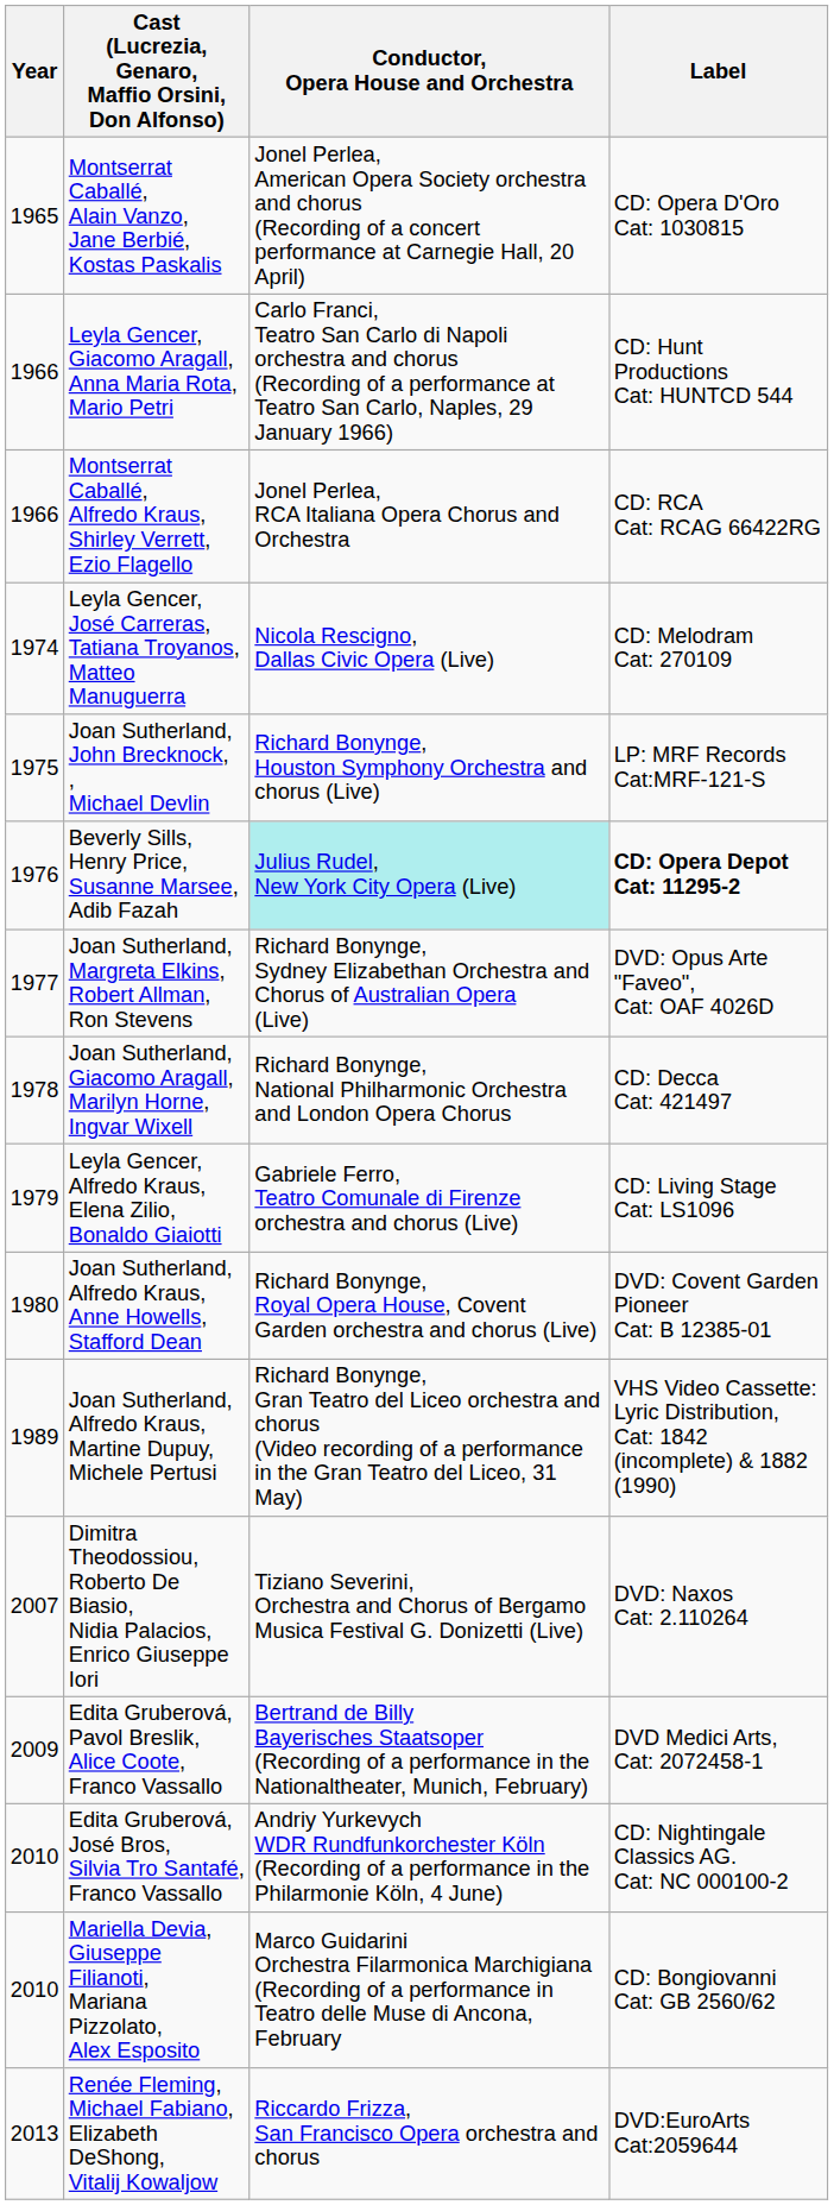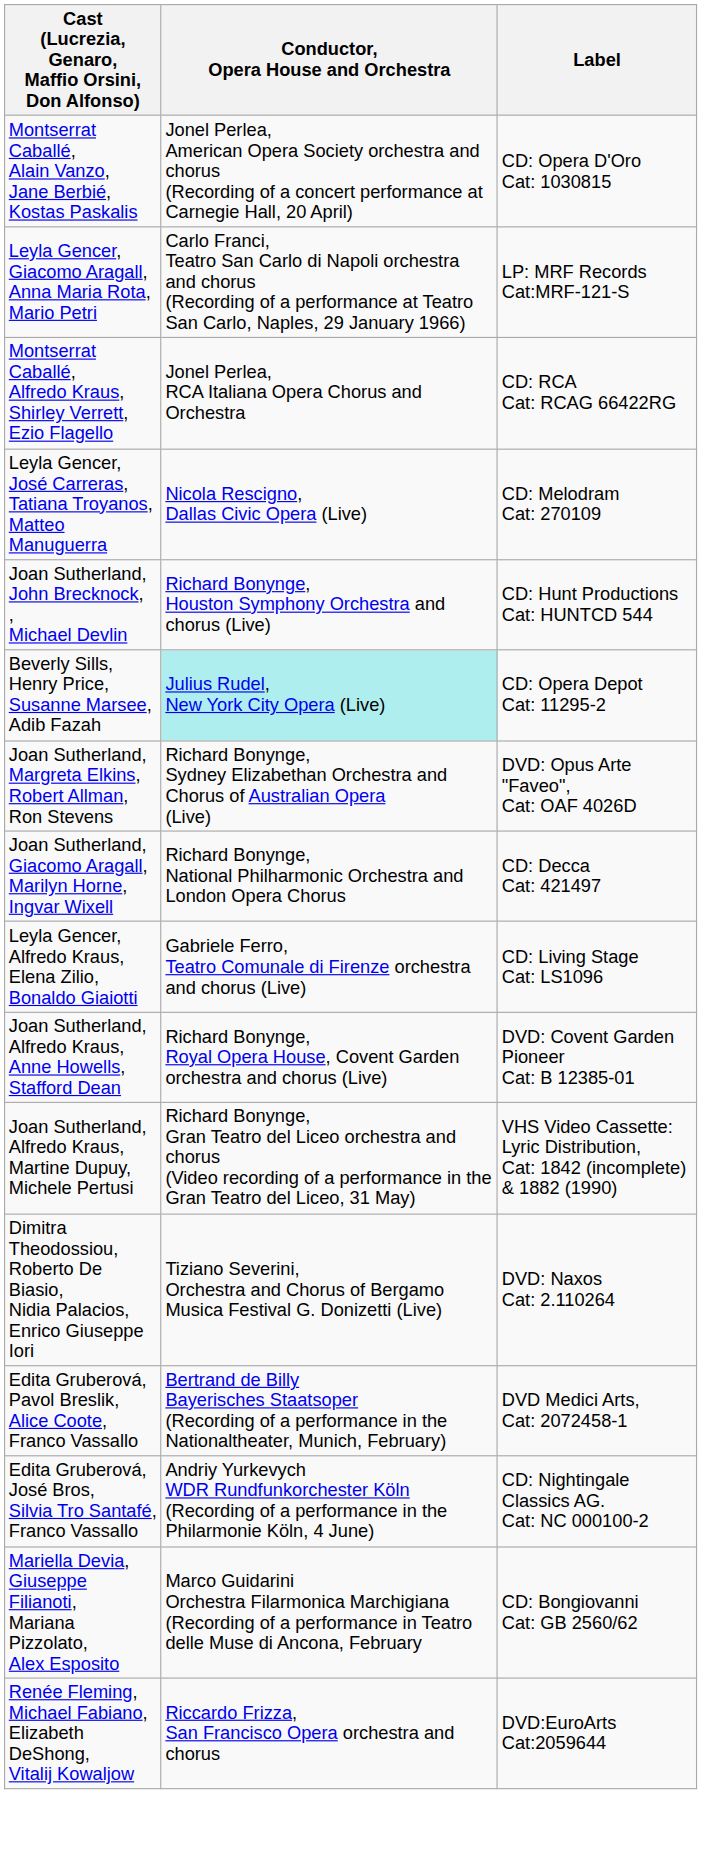- column: Year | 1965 | 1966 | 1966 | 1974 | 1975 | 1976 | 1977 | 1978 | 1979 | 1980 | 1989 | 2007 | 2009 | 2010 | 2010 | 2013
Leyla Gencer, Giacomo Aragall, Anna Maria Rota, Mario Petri | Label: CD: Hunt Productions Cat: HUNTCD 544 -> LP: MRF Records Cat:MRF-121-S
Joan Sutherland, John Brecknock, , Michael Devlin | Label: LP: MRF Records Cat:MRF-121-S -> CD: Hunt Productions Cat: HUNTCD 544
Beverly Sills, Henry Price, Susanne Marsee, Adib Fazah | Label: bold -> normal
